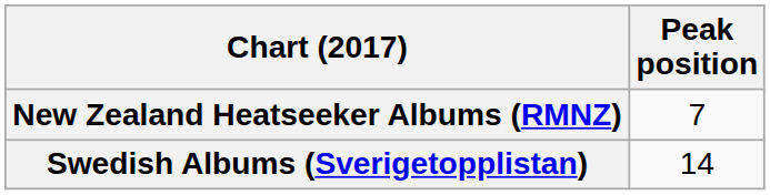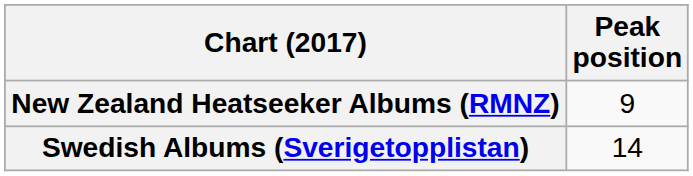New Zealand Heatseeker Albums (RMNZ) | Peak position: 7 -> 9
